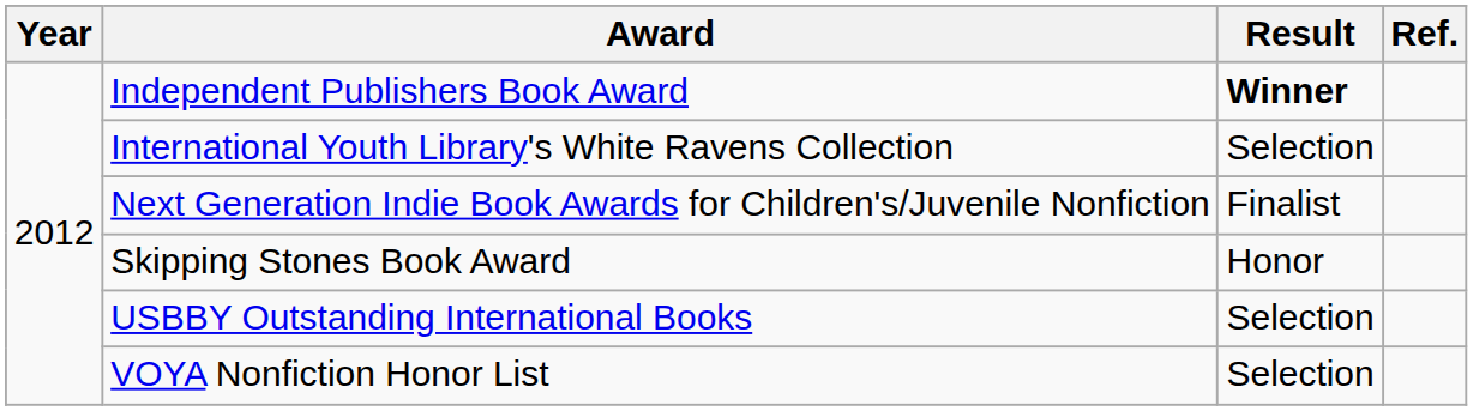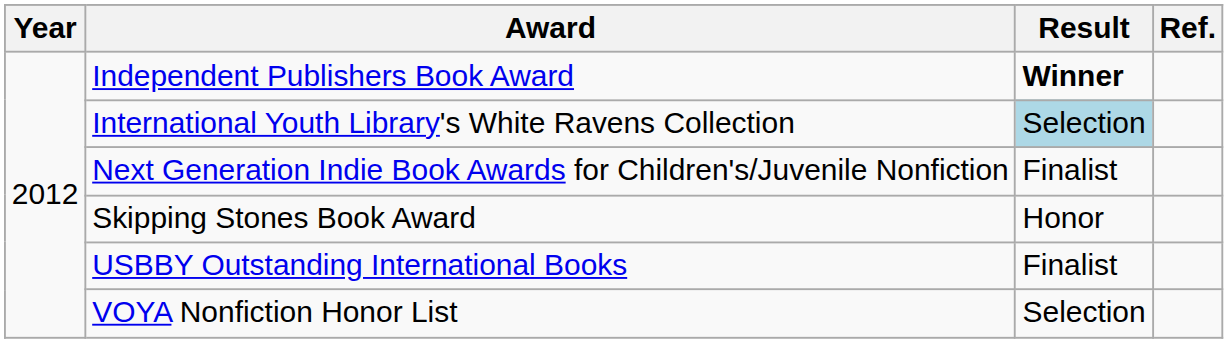International Youth Library's White Ravens Collection | Result: no background -> lightblue background
USBBY Outstanding International Books | Result: Selection -> Finalist
